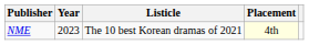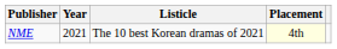NME | Year: 2023 -> 2021
